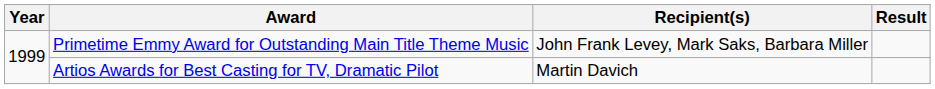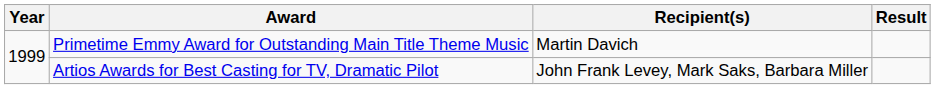Primetime Emmy Award for Outstanding Main Title Theme Music | Recipient(s): John Frank Levey, Mark Saks, Barbara Miller -> Martin Davich
Artios Awards for Best Casting for TV, Dramatic Pilot | Recipient(s): Martin Davich -> John Frank Levey, Mark Saks, Barbara Miller
